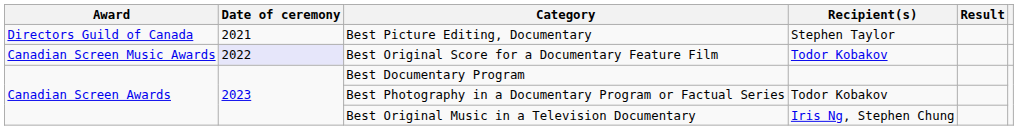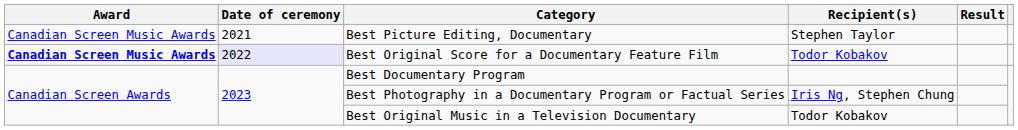Best Picture Editing, Documentary | Award: Directors Guild of Canada -> Canadian Screen Music Awards
Best Original Score for a Documentary Feature Film | Award: normal -> bold
Best Photography in a Documentary Program or Factual Series | Recipient(s): Todor Kobakov -> Iris Ng, Stephen Chung
Best Original Music in a Television Documentary | Recipient(s): Iris Ng, Stephen Chung -> Todor Kobakov
